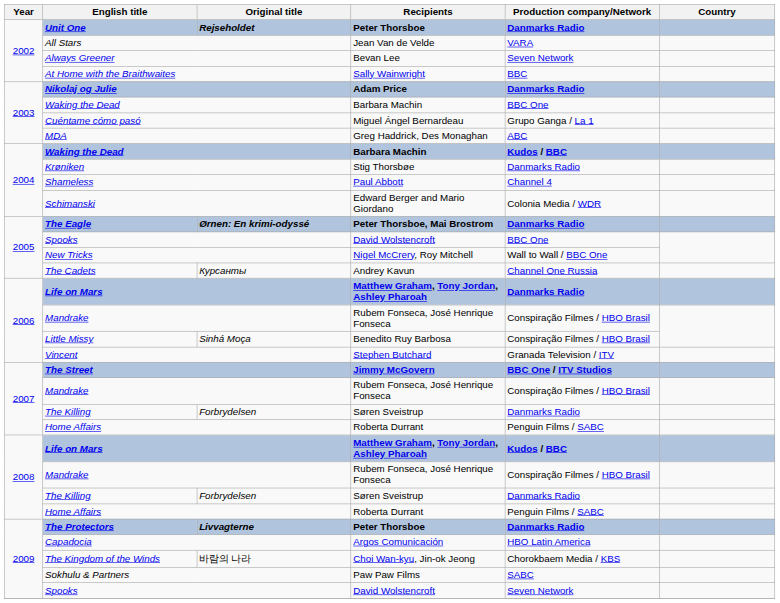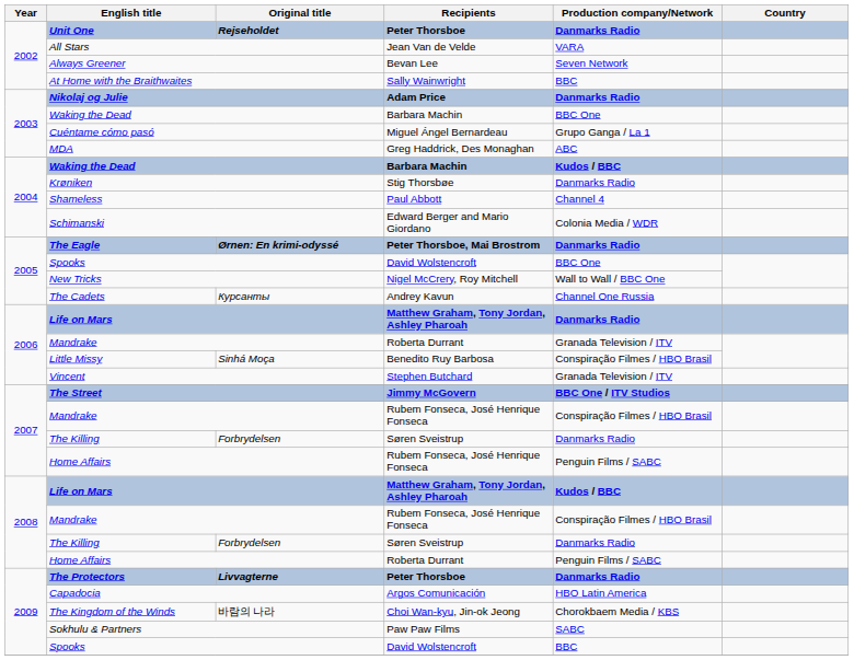2006 / Mandrake | Recipients: Rubem Fonseca, José Henrique Fonseca -> Roberta Durrant
2006 / Mandrake | Production company/Network: Conspiração Filmes / HBO Brasil -> Granada Television / ITV
2007 / Home Affairs | Recipients: Roberta Durrant -> Rubem Fonseca, José Henrique Fonseca
2009 / Spooks | Production company/Network: Seven Network -> BBC
